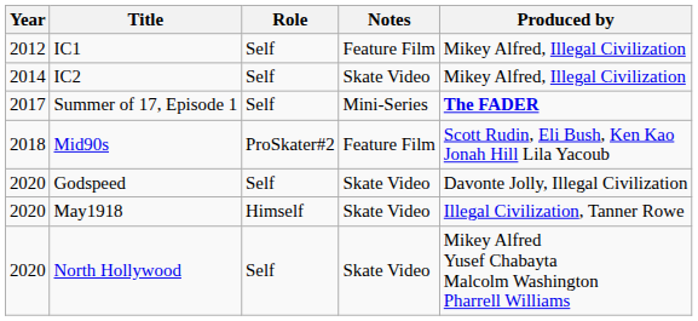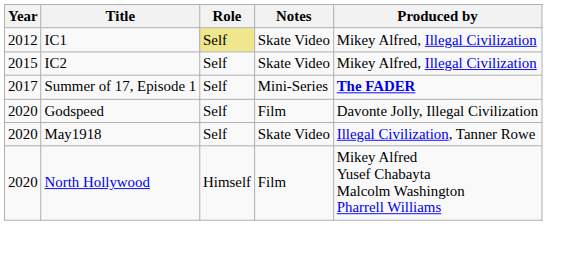IC1 | Role: no background -> khaki background
IC1 | Notes: Feature Film -> Skate Video
IC2 | Year: 2014 -> 2015
- row: 2018 | Mid90s | ProSkater#2 | Feature Film | Scott Rudin, Eli Bush, Ken Kao Jonah Hill Lila Yacoub
Godspeed | Notes: Skate Video -> Film
May1918 | Role: Himself -> Self
North Hollywood | Role: Self -> Himself
North Hollywood | Notes: Skate Video -> Film
